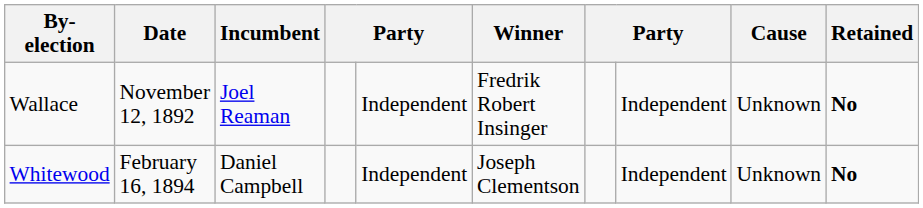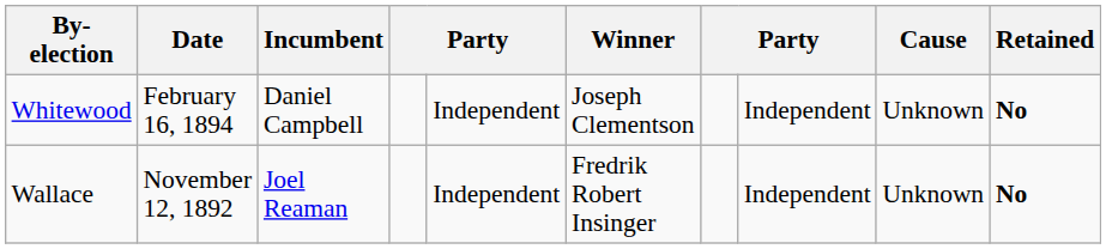rows swapped: Whitewood <-> Wallace
